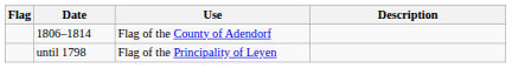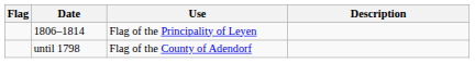1806–1814 | Use: Flag of the County of Adendorf -> Flag of the Principality of Leyen
until 1798 | Use: Flag of the Principality of Leyen -> Flag of the County of Adendorf
